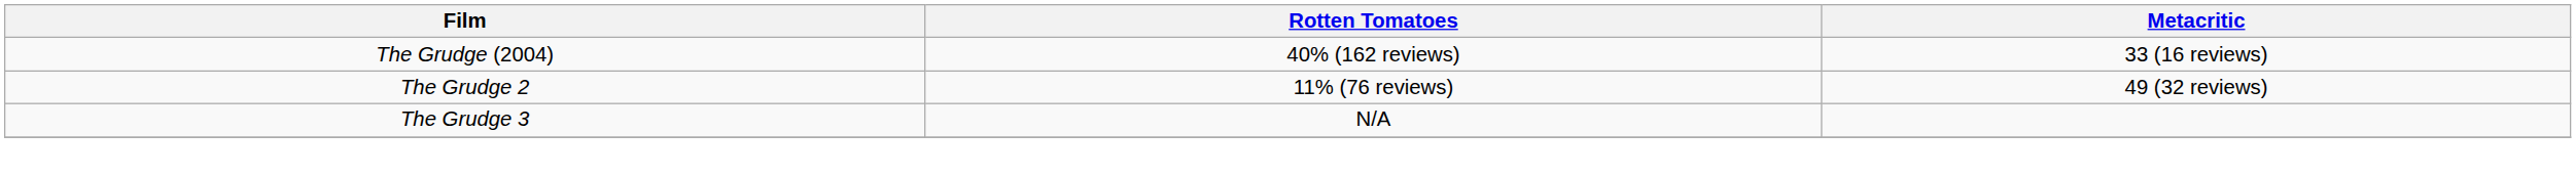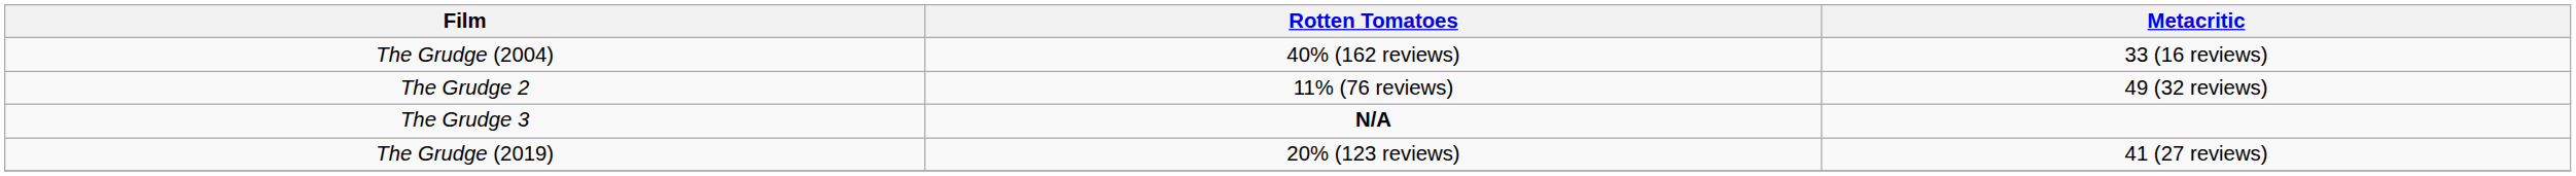The Grudge 3 | Rotten Tomatoes: normal -> bold
+ row: The Grudge (2019) | 20% (123 reviews) | 41 (27 reviews)
